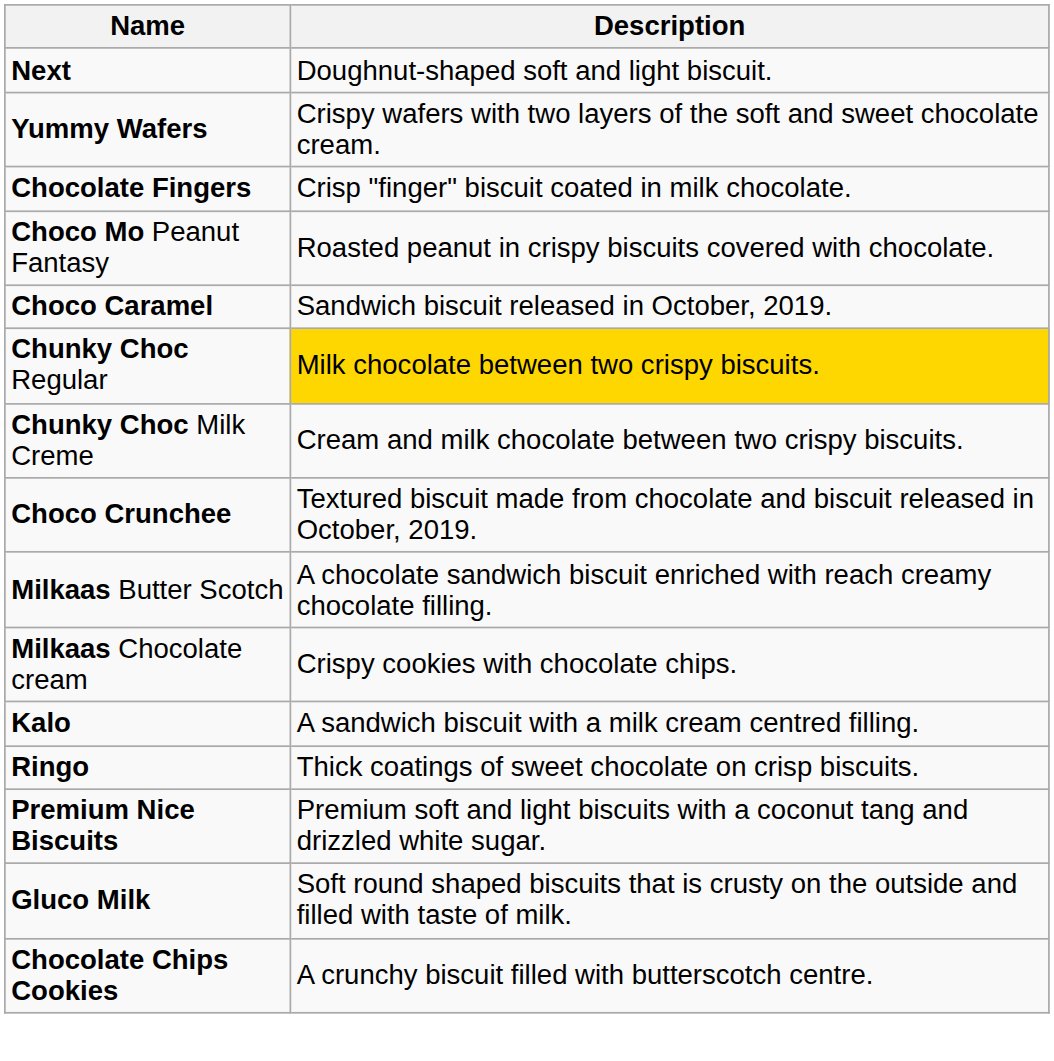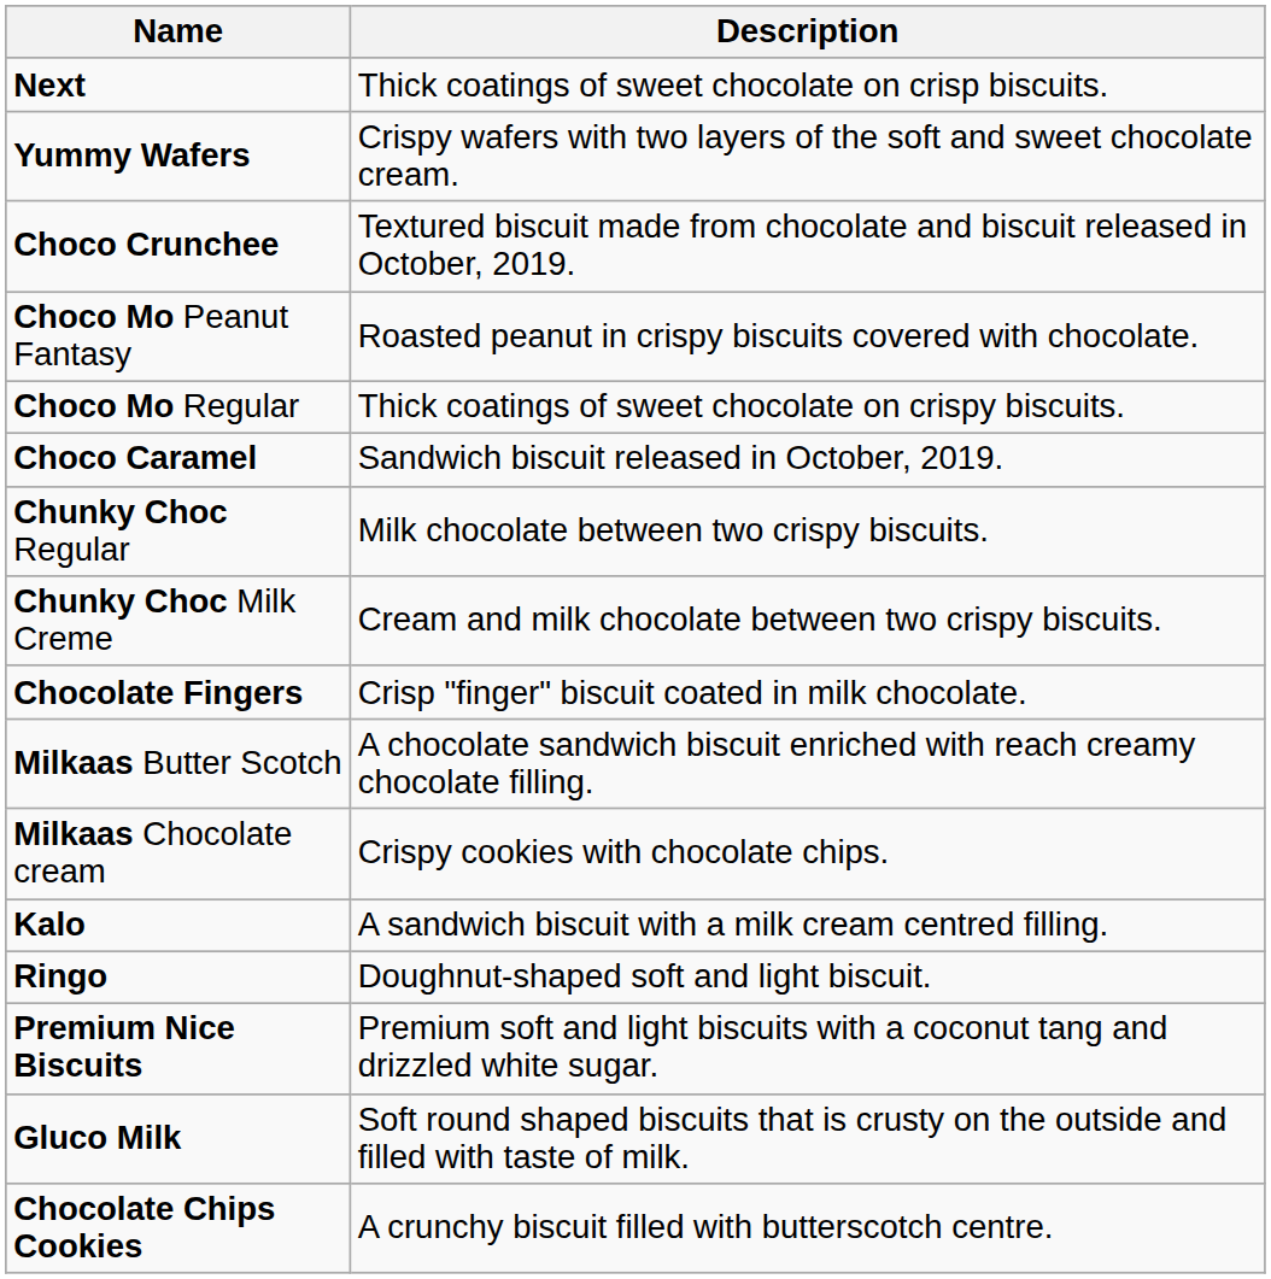Next | Description: Doughnut-shaped soft and light biscuit. -> Thick coatings of sweet chocolate on crisp biscuits.
rows swapped: Choco Crunchee <-> Chocolate Fingers
+ row: Choco Mo Regular | Thick coatings of sweet chocolate on crispy biscuits.
Chunky Choc Regular | Description: gold background -> no background
Ringo | Description: Thick coatings of sweet chocolate on crisp biscuits. -> Doughnut-shaped soft and light biscuit.
